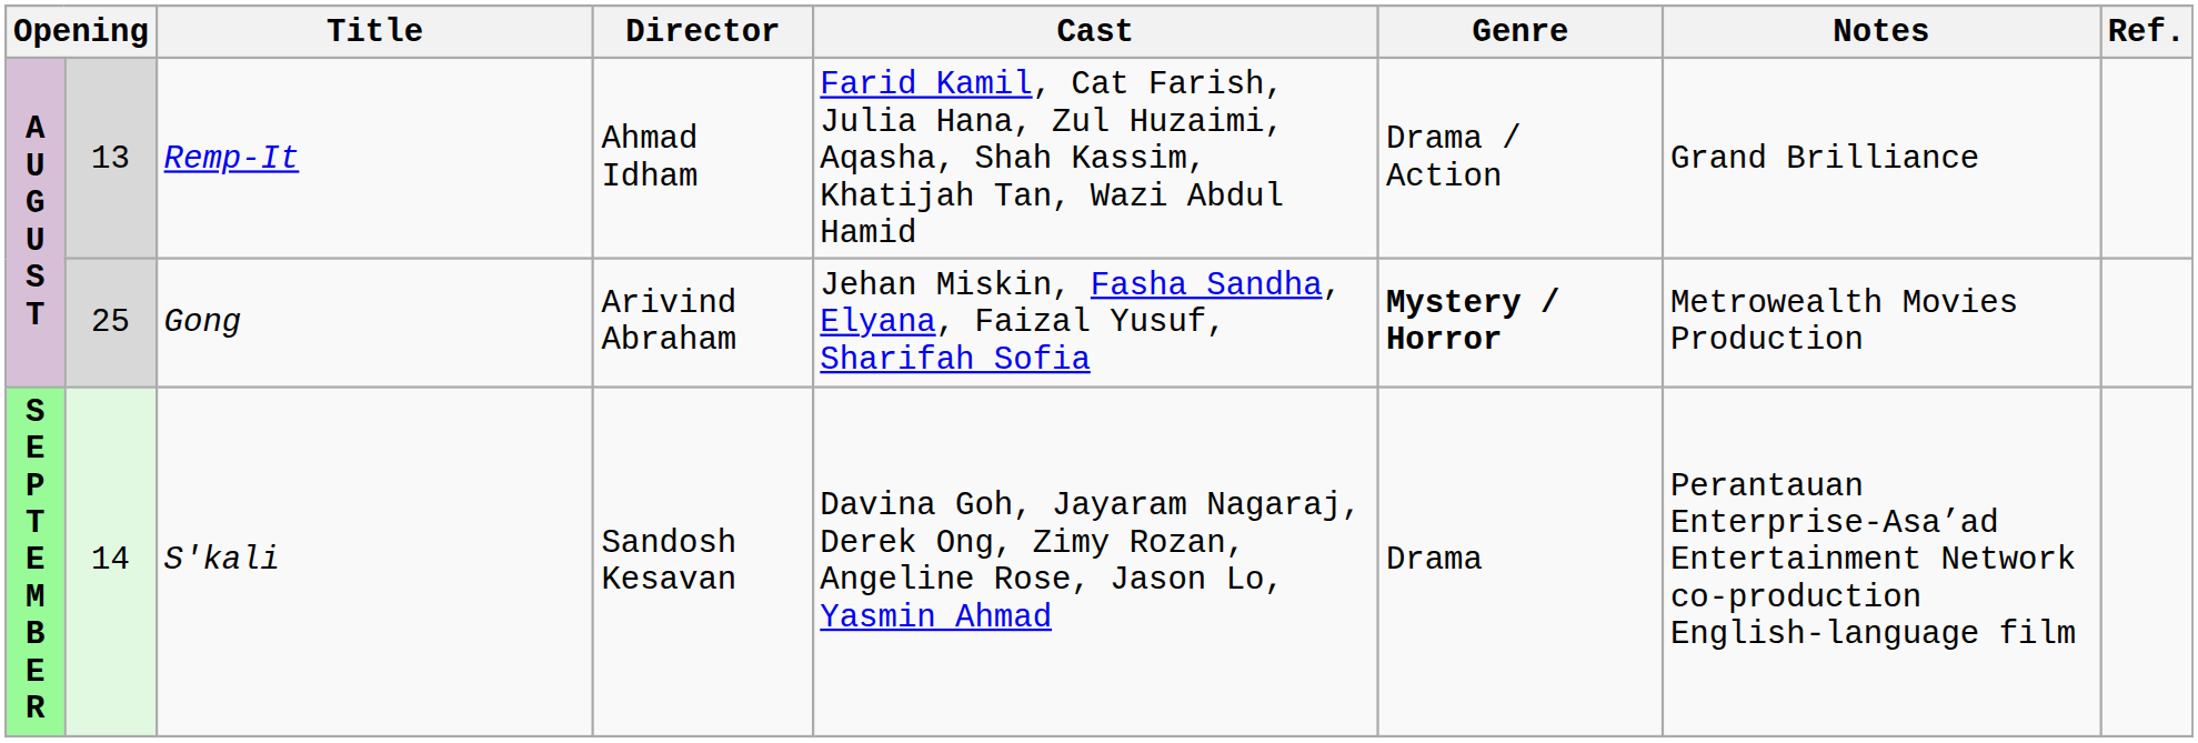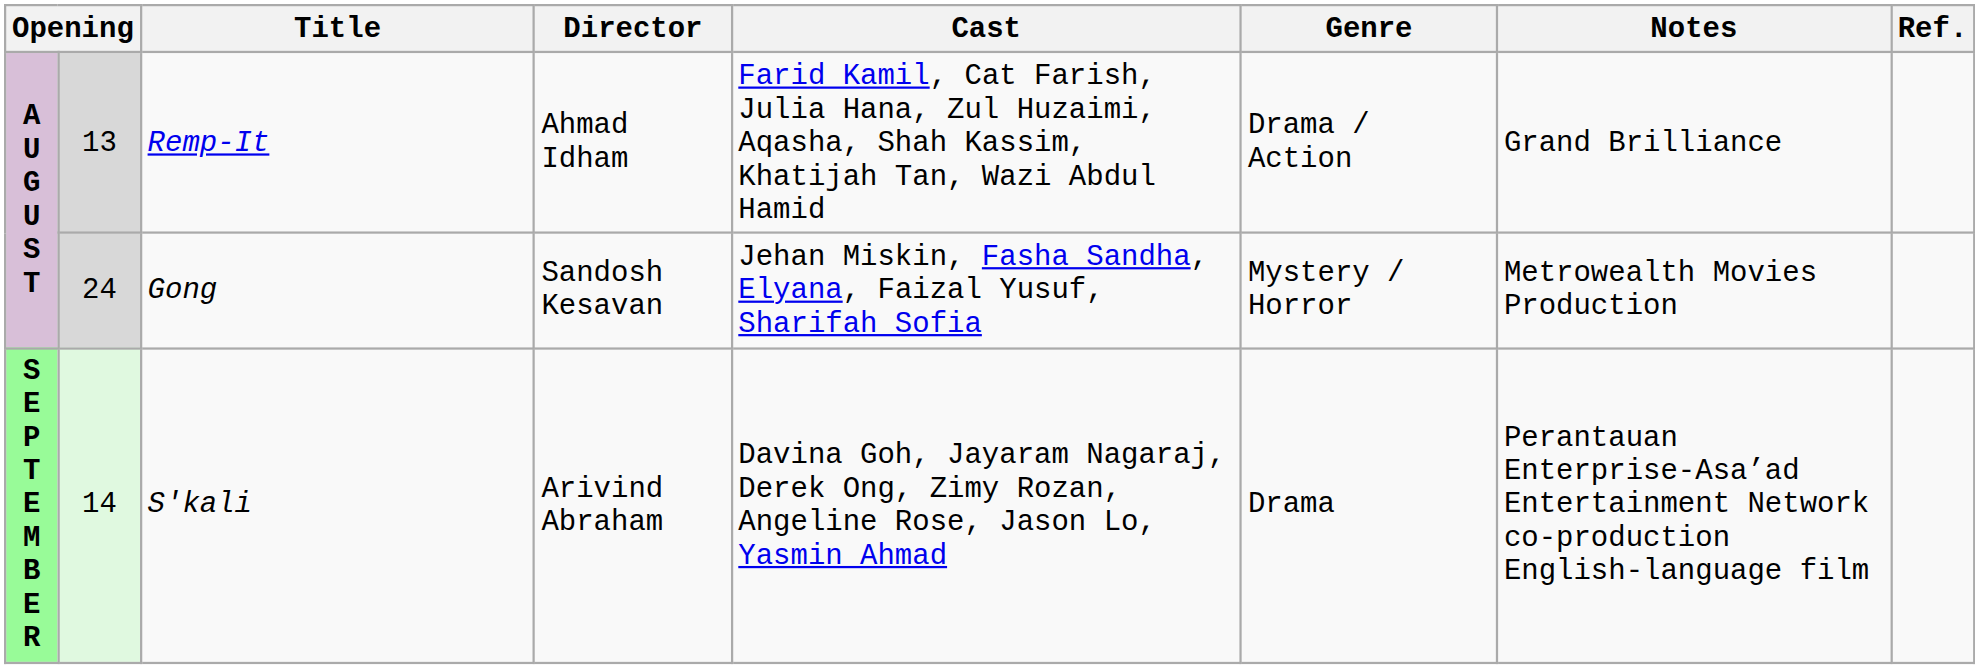Gong | column 2: 25 -> 24
Gong | Director: Arivind Abraham -> Sandosh Kesavan
Gong | Genre: bold -> normal
S'kali | Director: Sandosh Kesavan -> Arivind Abraham
